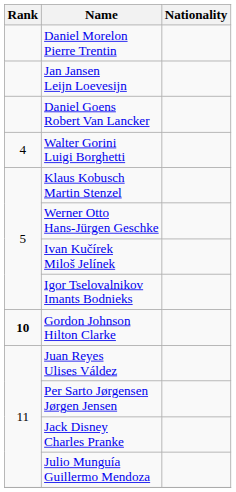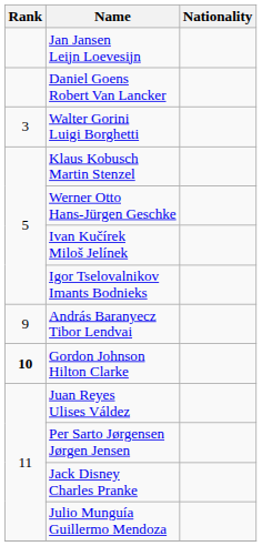- row: Daniel Morelon Pierre Trentin
Walter Gorini Luigi Borghetti | Rank: 4 -> 3
+ row: 9 | András Baranyecz Tibor Lendvai
